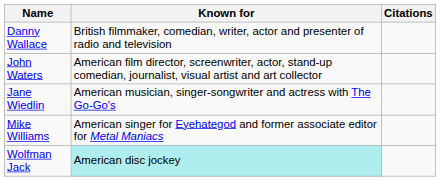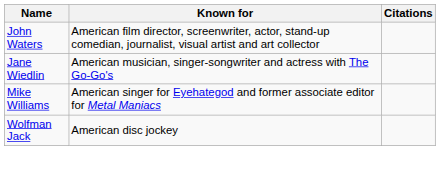- row: Danny Wallace | British filmmaker, comedian, writer, actor and presenter of radio and television
Wolfman Jack | Known for: paleturquoise background -> no background
